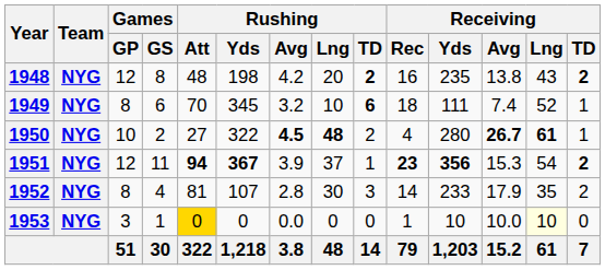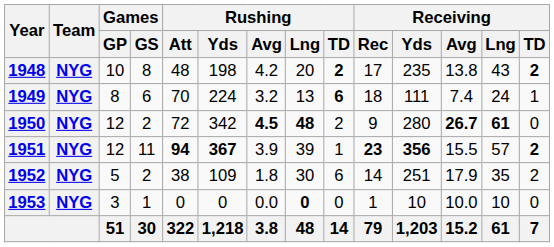1948 | Games / GP: 12 -> 10
1948 | Receiving / Rec: 16 -> 17
1949 | Rushing / Yds: 345 -> 224
1949 | Rushing / Lng: 10 -> 13
1949 | Receiving / Lng: 52 -> 24
1950 | Games / GP: 10 -> 12
1950 | Rushing / Att: 27 -> 72
1950 | Rushing / Yds: 322 -> 342
1950 | Receiving / Rec: 4 -> 9
1950 | Receiving / TD: 1 -> 0
1951 | Rushing / Lng: 37 -> 39
1951 | Receiving / Avg: 15.3 -> 15.5
1951 | Receiving / Lng: 54 -> 57
1952 | Games / GP: 8 -> 5
1952 | Games / GS: 4 -> 2
1952 | Rushing / Att: 81 -> 38
1952 | Rushing / Yds: 107 -> 109
1952 | Rushing / Avg: 2.8 -> 1.8
1952 | Rushing / TD: 3 -> 6
1952 | Receiving / Yds: 233 -> 251
1953 | Rushing / Att: gold background -> no background
1953 | Rushing / Lng: normal -> bold
1953 | Receiving / Lng: lightyellow background -> no background
